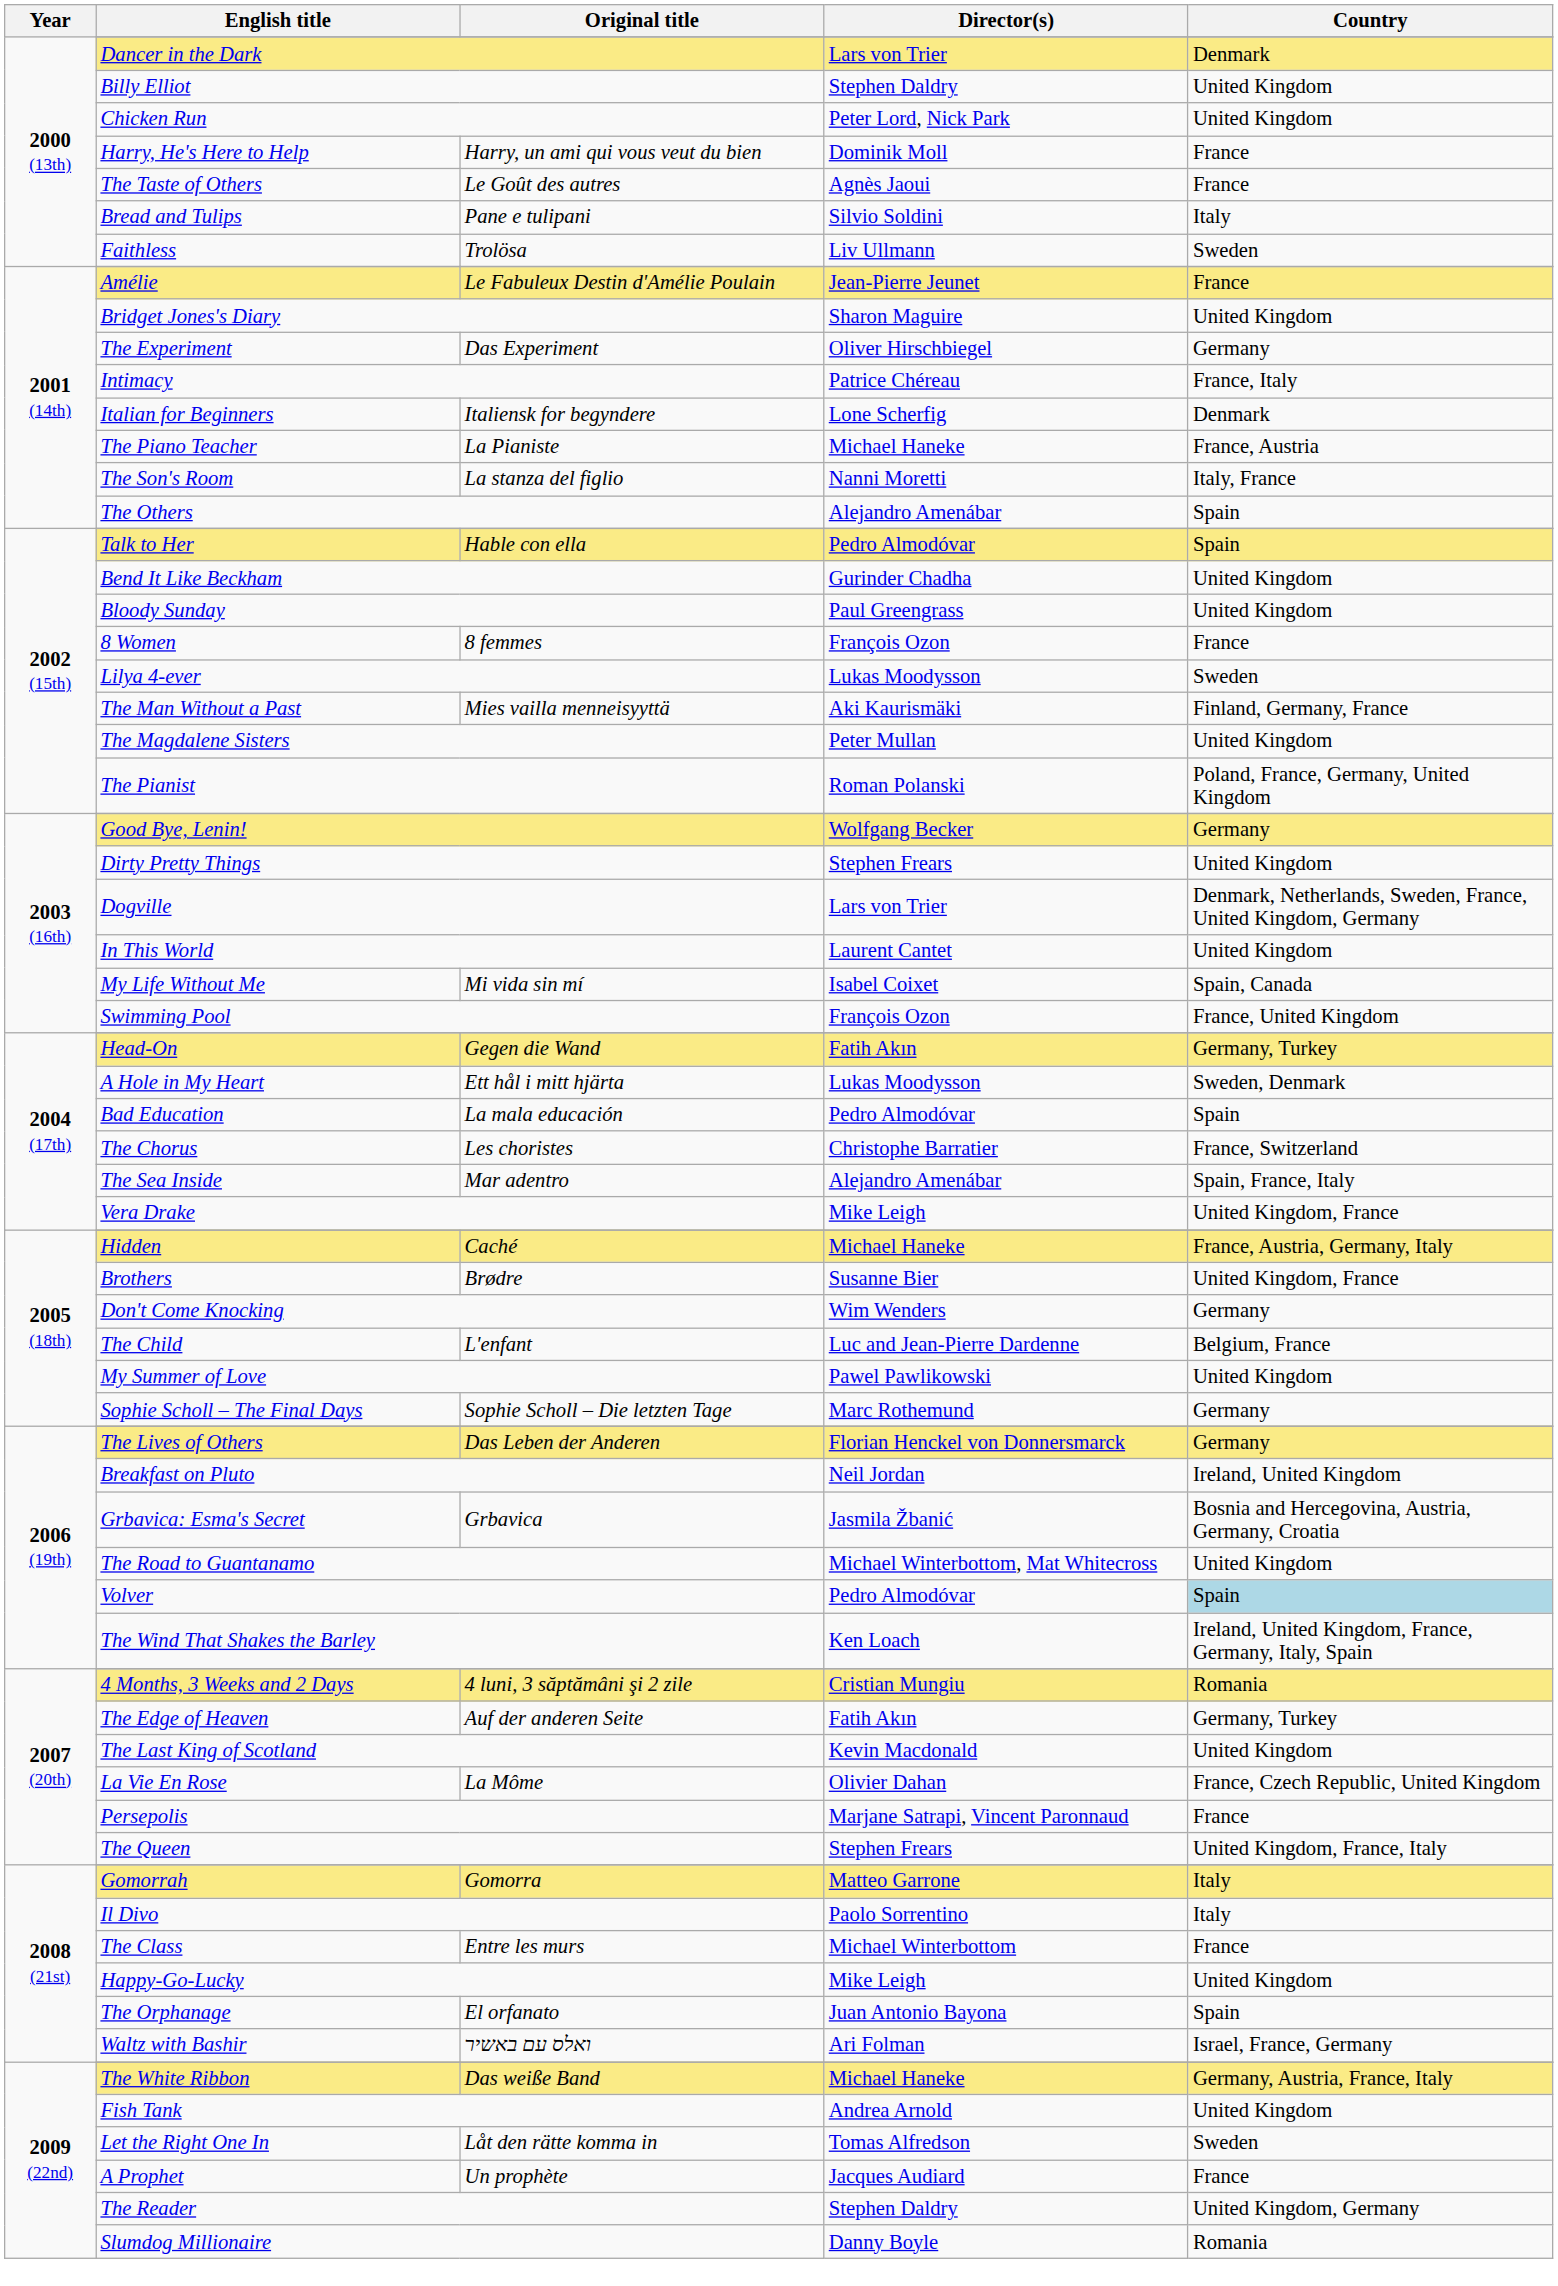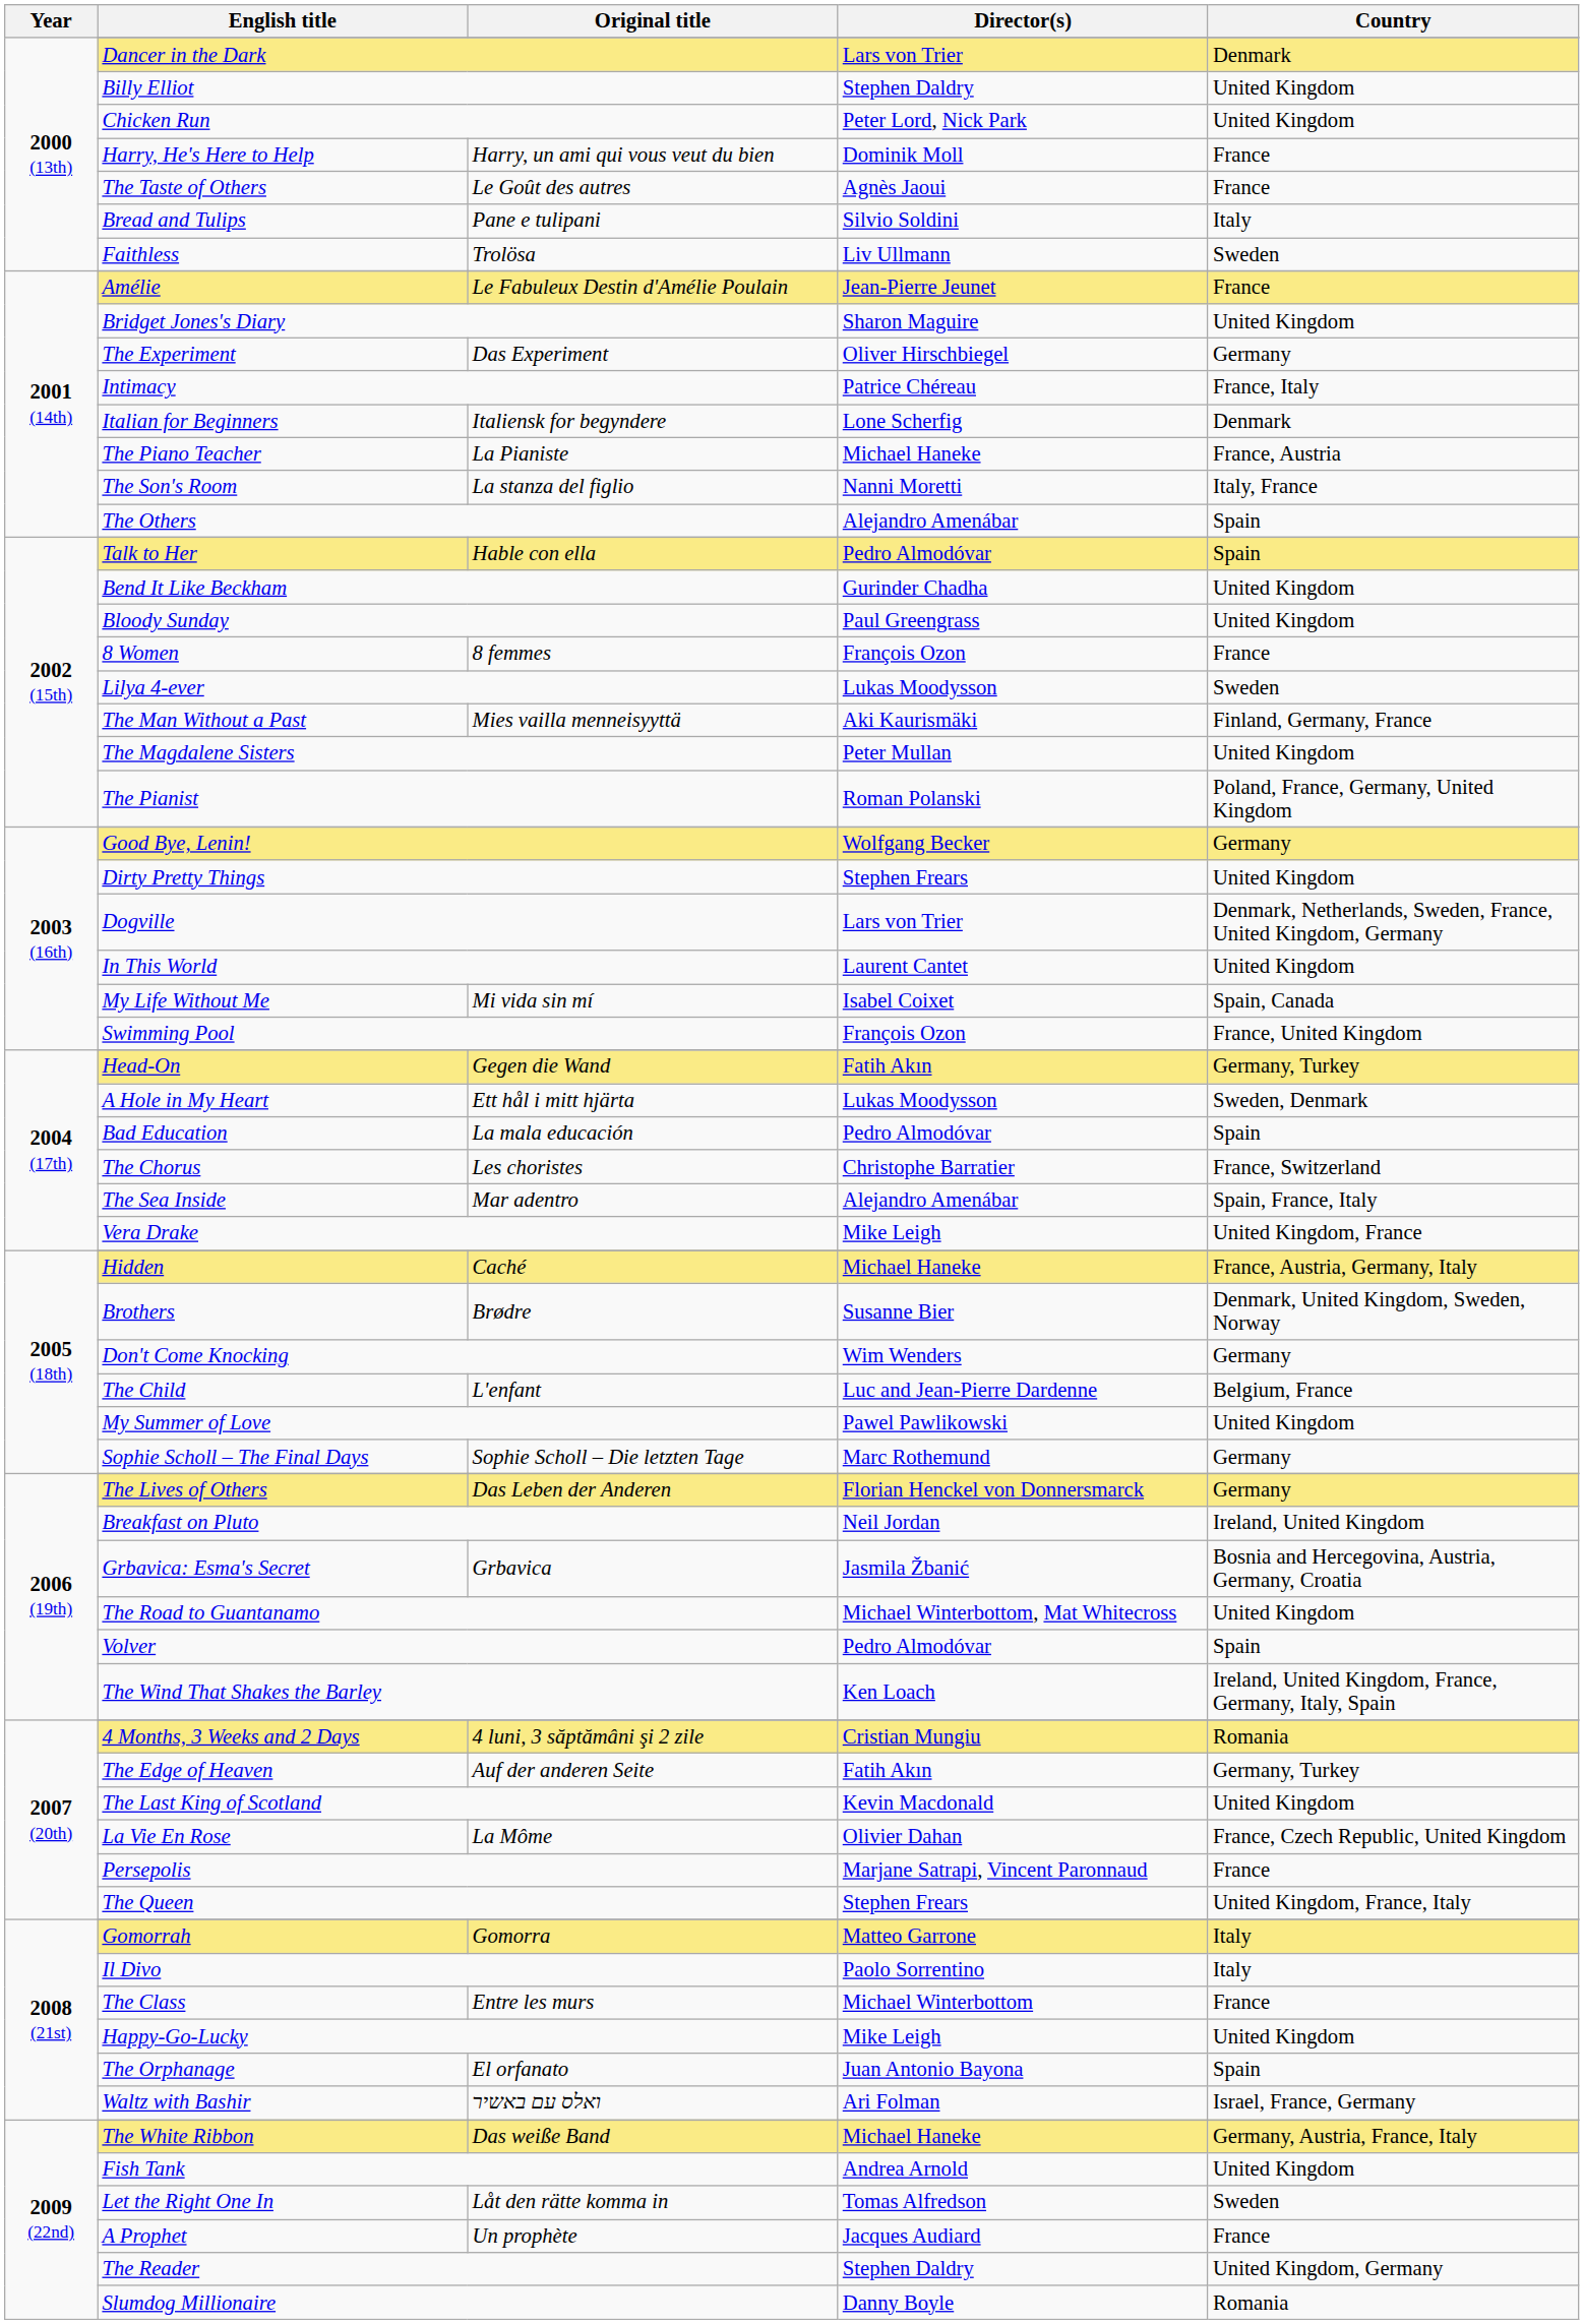Brothers | Country: United Kingdom, France -> Denmark, United Kingdom, Sweden, Norway
Volver | Country: lightblue background -> no background
